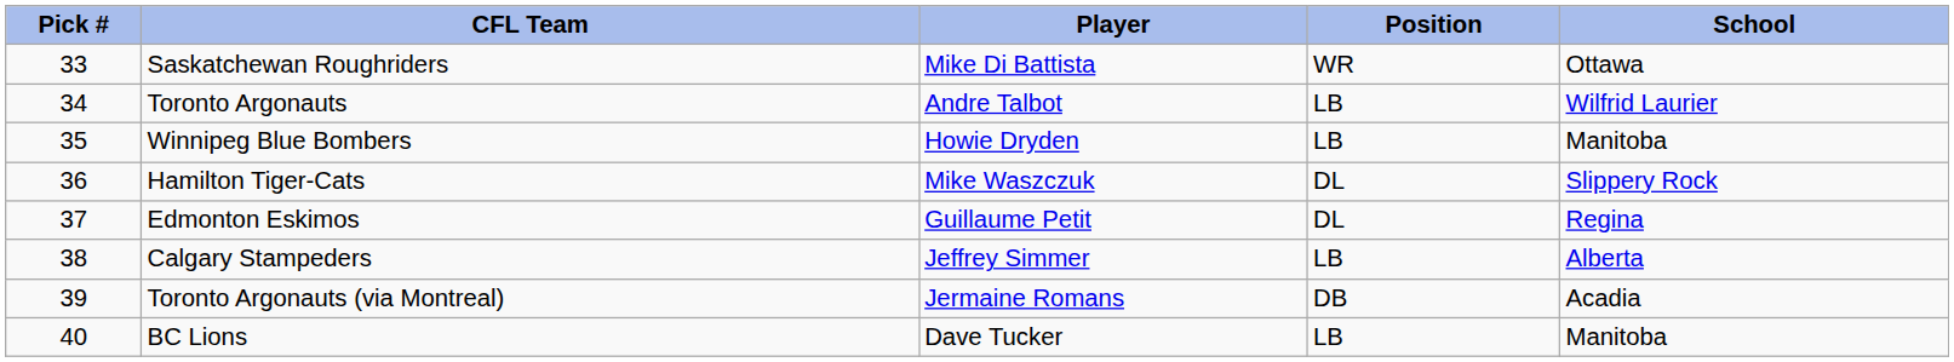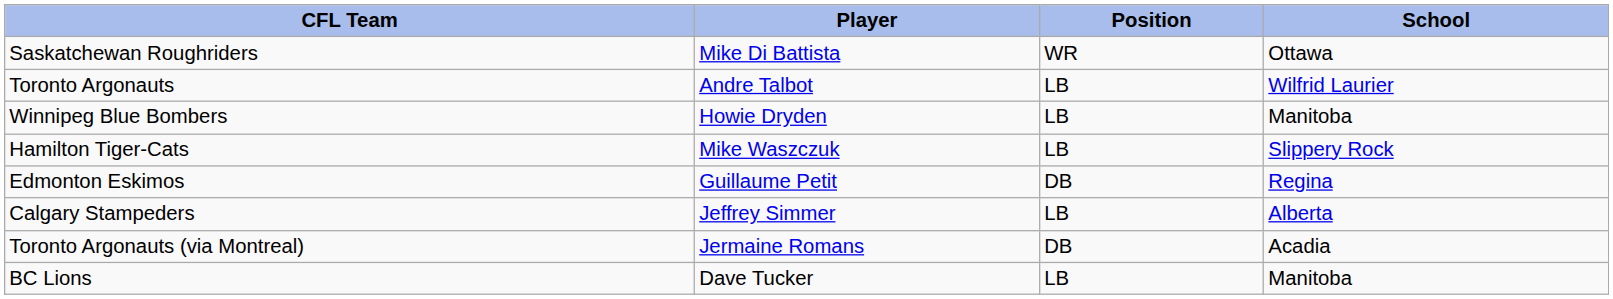- column: Pick # | 33 | 34 | 35 | 36 | 37 | 38 | 39 | 40
Hamilton Tiger-Cats | Position: DL -> LB
Edmonton Eskimos | Position: DL -> DB
